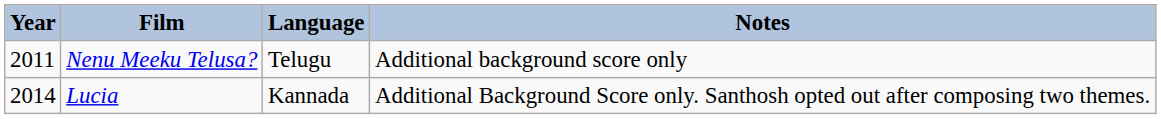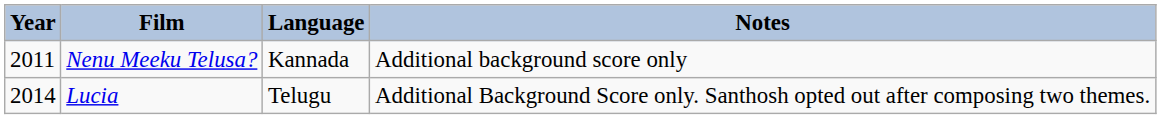Nenu Meeku Telusa? | Language: Telugu -> Kannada
Lucia | Language: Kannada -> Telugu
